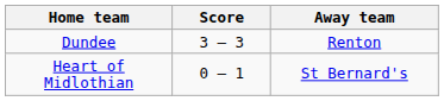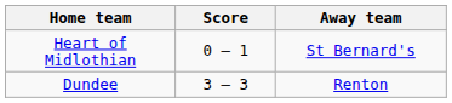rows swapped: Dundee <-> Heart of Midlothian
